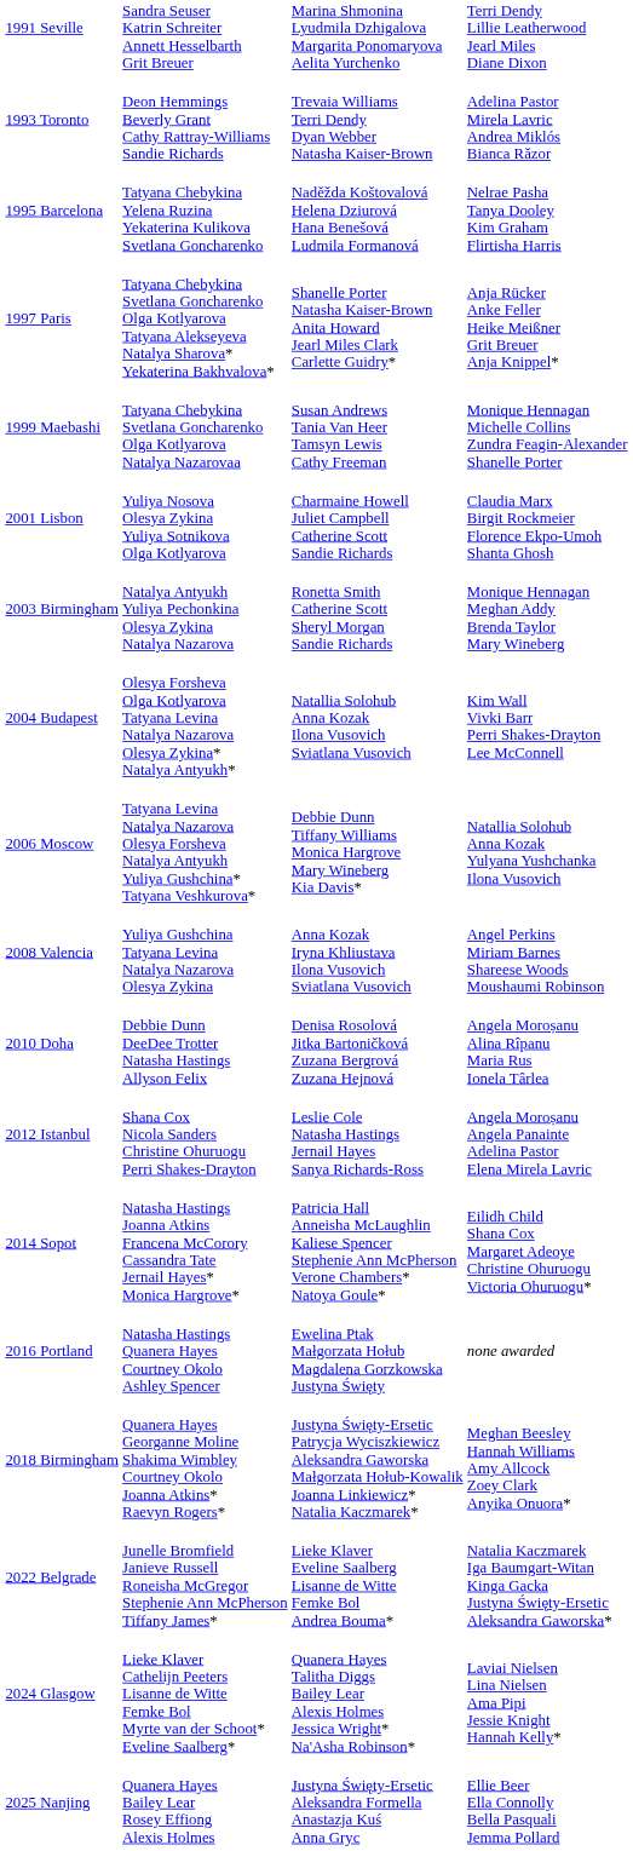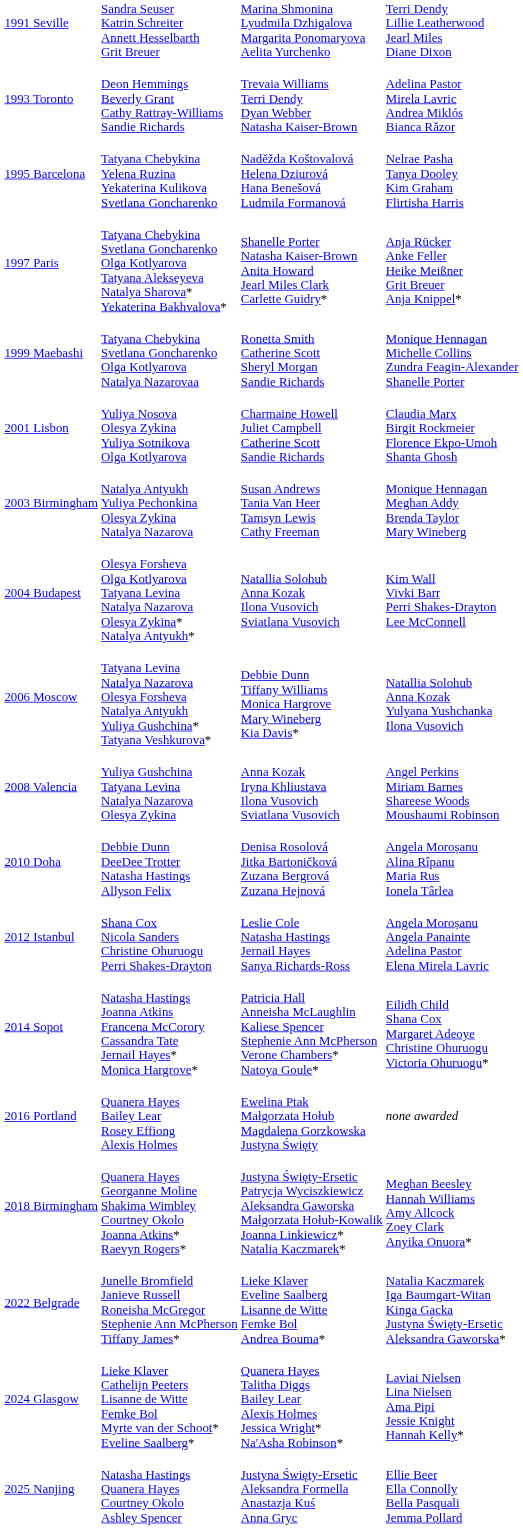1999 Maebashi | column 3: Susan Andrews Tania Van Heer Tamsyn Lewis Cathy Freeman -> Ronetta Smith Catherine Scott Sheryl Morgan Sandie Richards
2003 Birmingham | column 3: Ronetta Smith Catherine Scott Sheryl Morgan Sandie Richards -> Susan Andrews Tania Van Heer Tamsyn Lewis Cathy Freeman
2016 Portland | column 2: Natasha Hastings Quanera Hayes Courtney Okolo Ashley Spencer -> Quanera Hayes Bailey Lear Rosey Effiong Alexis Holmes
2025 Nanjing | column 2: Quanera Hayes Bailey Lear Rosey Effiong Alexis Holmes -> Natasha Hastings Quanera Hayes Courtney Okolo Ashley Spencer
